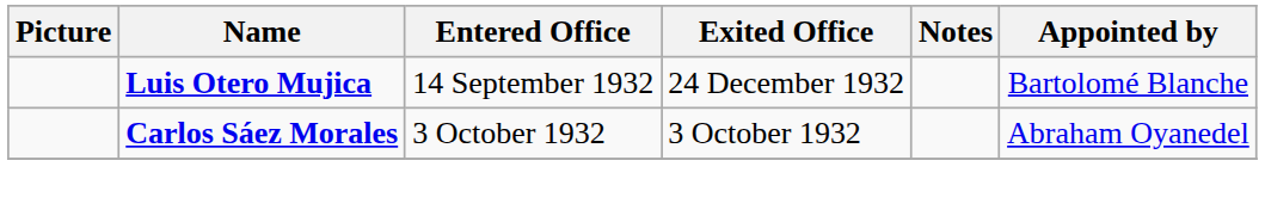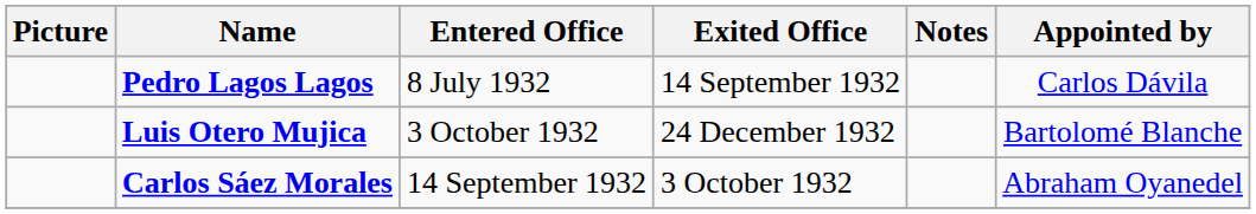+ row: Pedro Lagos Lagos | 8 July 1932 | 14 September 1932 | Carlos Dávila
Luis Otero Mujica | Entered Office: 14 September 1932 -> 3 October 1932
Carlos Sáez Morales | Entered Office: 3 October 1932 -> 14 September 1932
